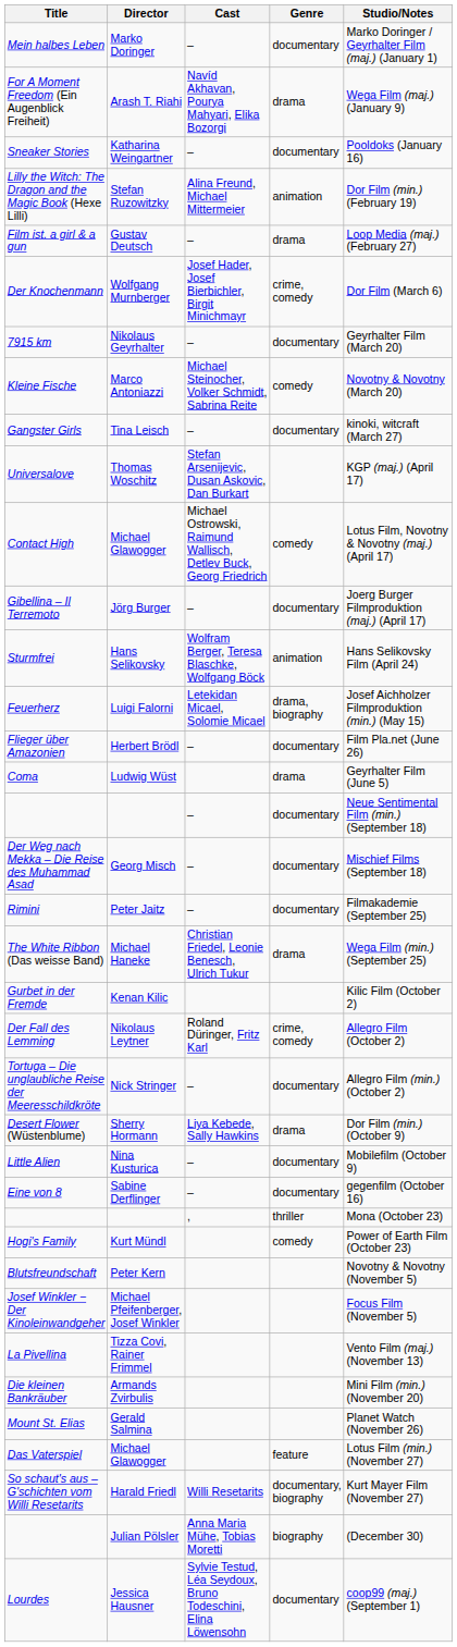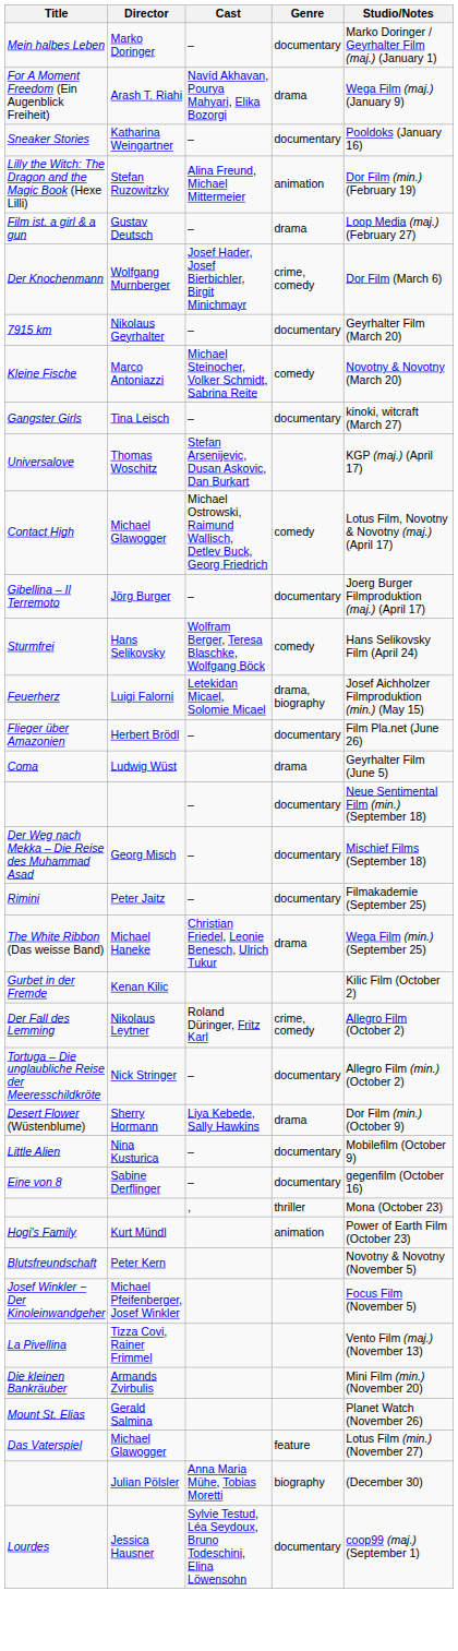Sturmfrei | Genre: animation -> comedy
Hogi's Family | Genre: comedy -> animation
- row: So schaut's aus – G'schichten vom Willi Resetarits | Harald Friedl | Willi Resetarits | documentary, biography | Kurt Mayer Film (November 27)
